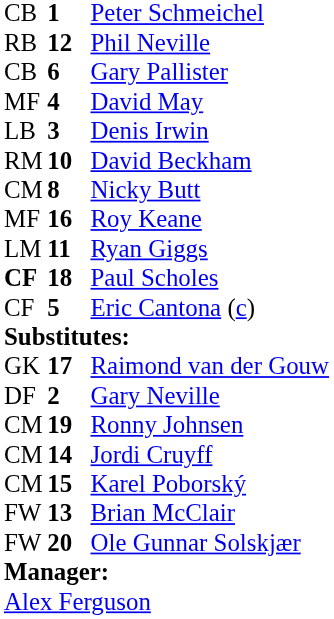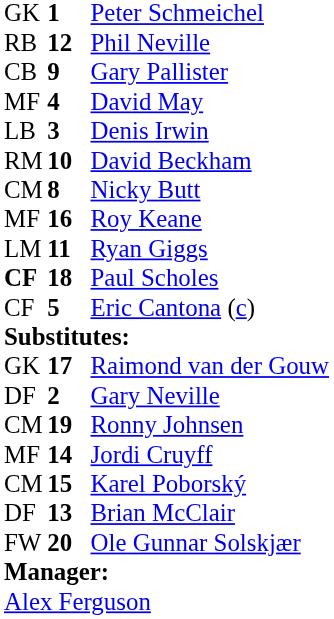Peter Schmeichel | column 1: CB -> GK
Gary Pallister | column 2: 6 -> 9
Jordi Cruyff | column 1: CM -> MF
Brian McClair | column 1: FW -> DF
